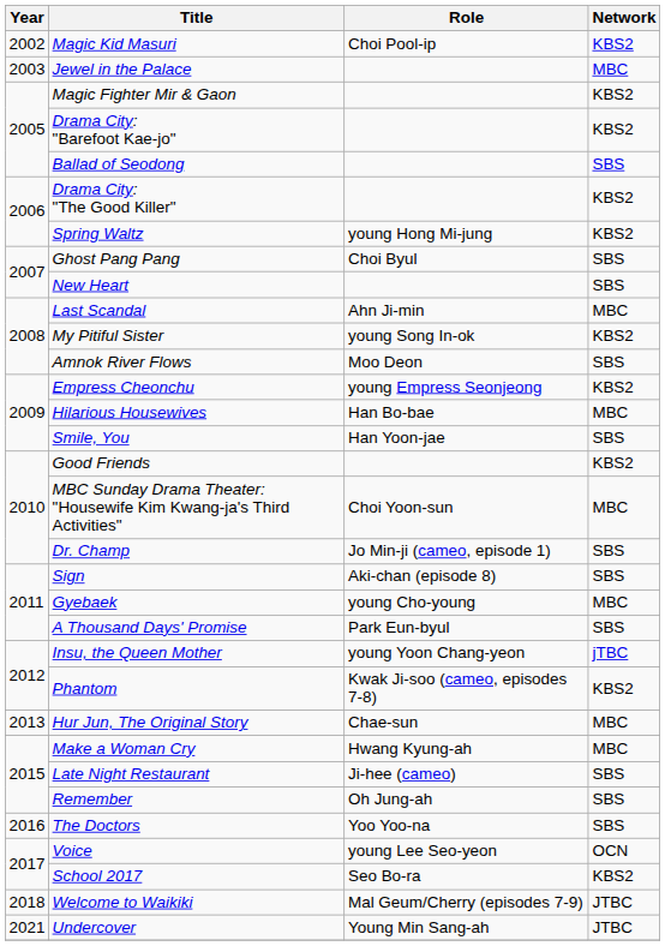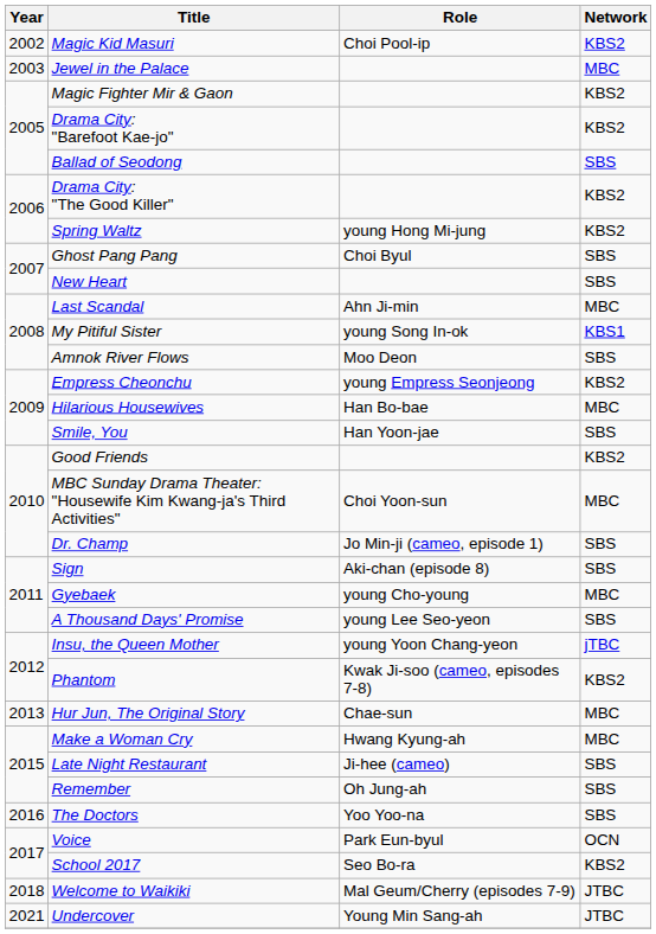My Pitiful Sister | Network: KBS2 -> KBS1
A Thousand Days' Promise | Role: Park Eun-byul -> young Lee Seo-yeon
Voice | Role: young Lee Seo-yeon -> Park Eun-byul
